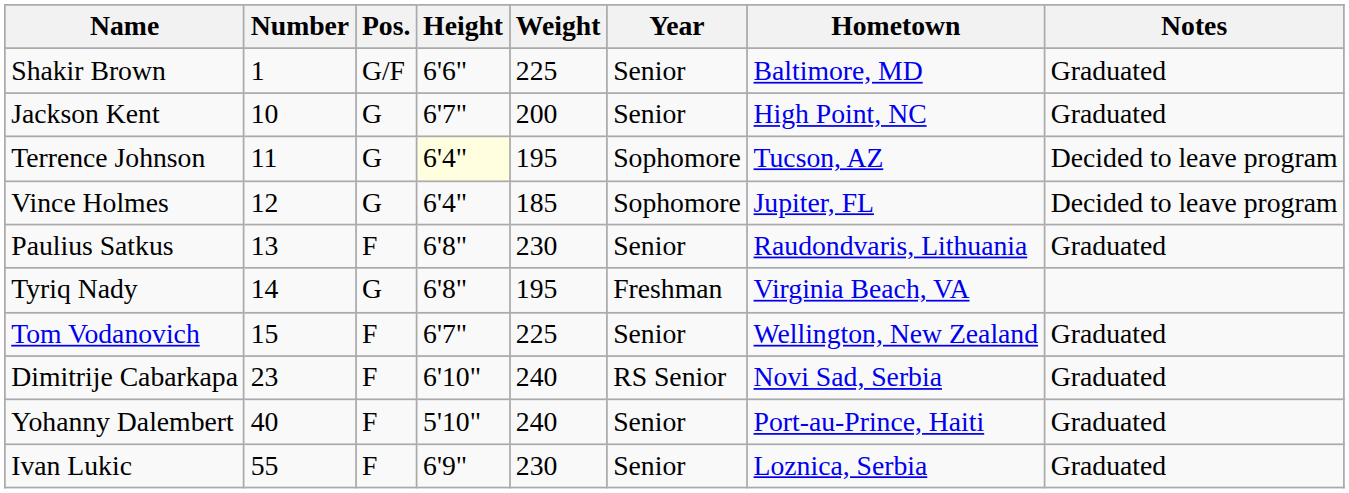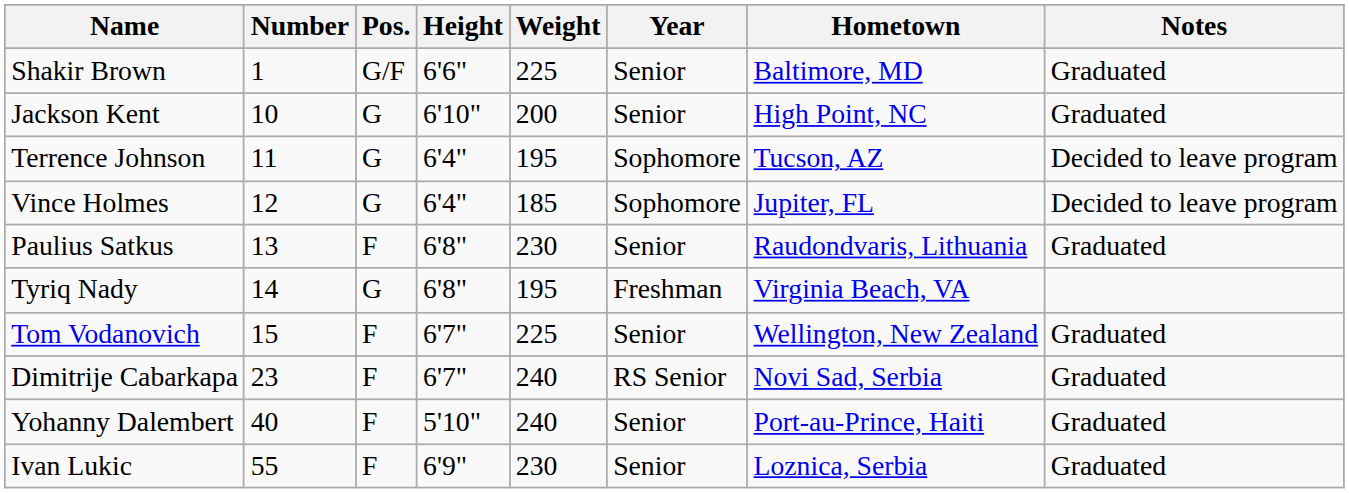Jackson Kent | Height: 6'7" -> 6'10"
Terrence Johnson | Height: lightyellow background -> no background
Dimitrije Cabarkapa | Height: 6'10" -> 6'7"
